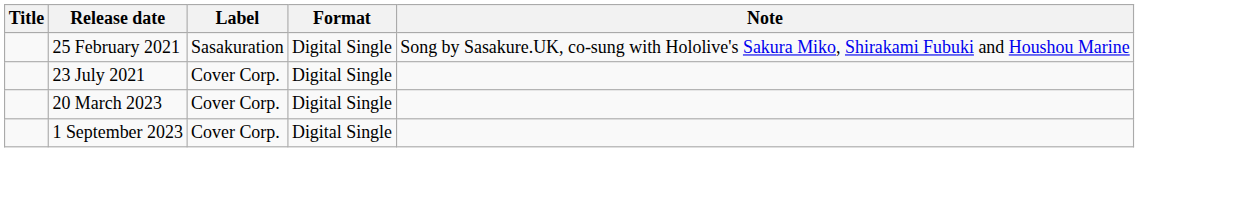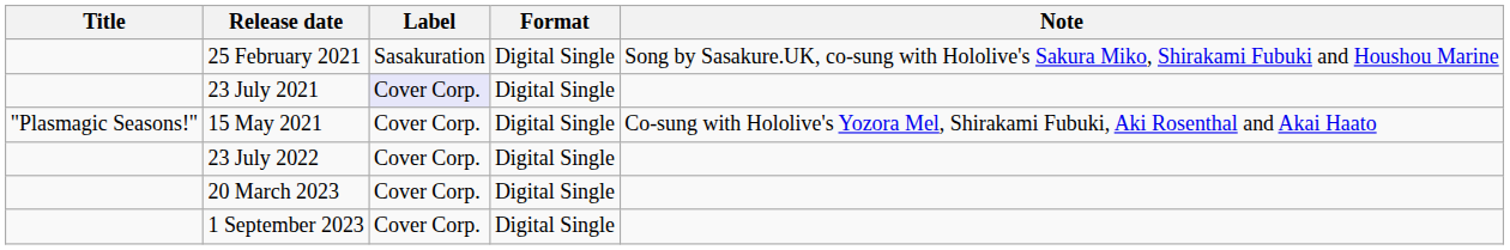23 July 2021 | Label: no background -> lavender background
+ row: "Plasmagic Seasons!" | 15 May 2021 | Cover Corp. | Digital Single | Co-sung with Hololive's Yozora Mel, Shirakami Fubuki, Aki Rosenthal and Akai Haato
+ row: 23 July 2022 | Cover Corp. | Digital Single
